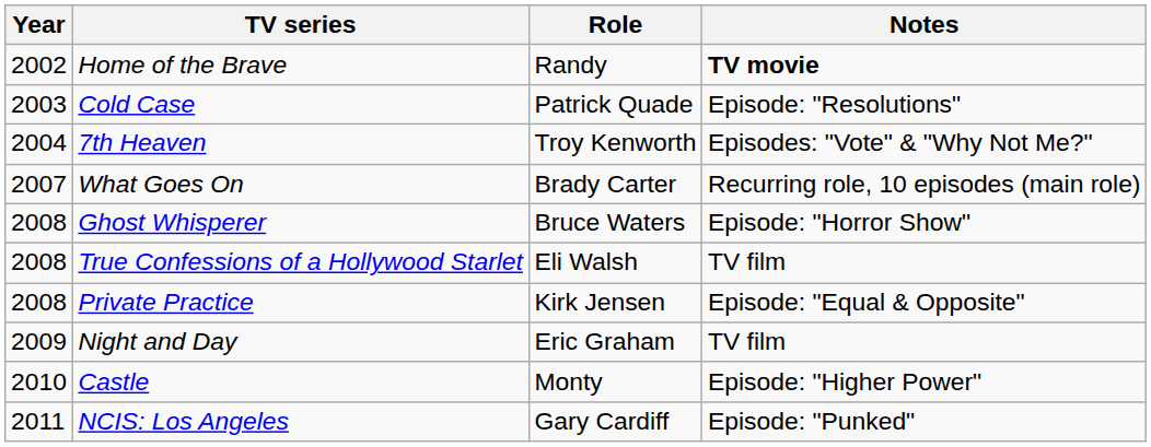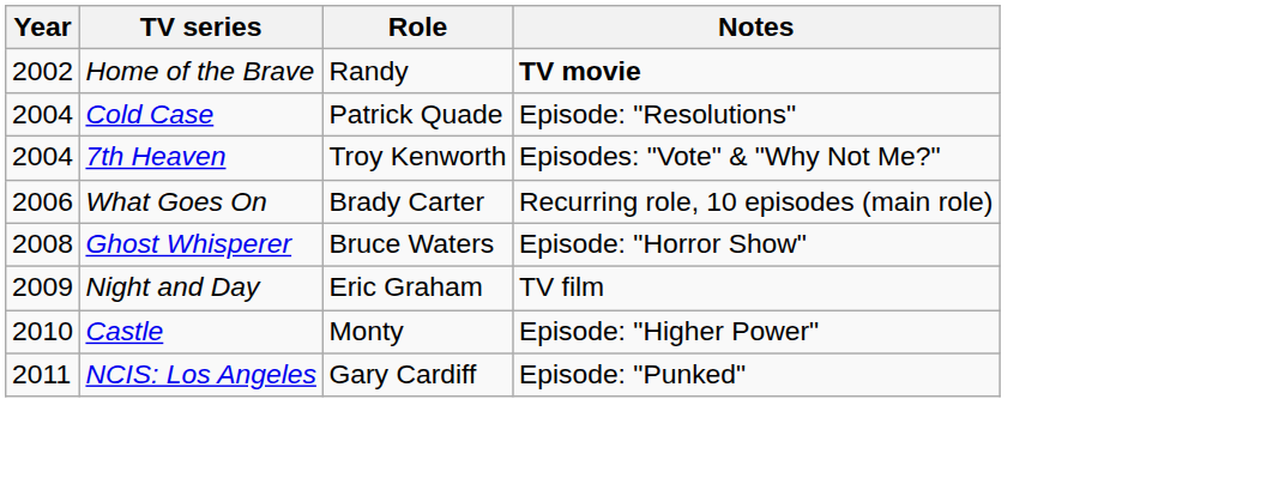Cold Case | Year: 2003 -> 2004
What Goes On | Year: 2007 -> 2006
- row: 2008 | True Confessions of a Hollywood Starlet | Eli Walsh | TV film
- row: 2008 | Private Practice | Kirk Jensen | Episode: "Equal & Opposite"
